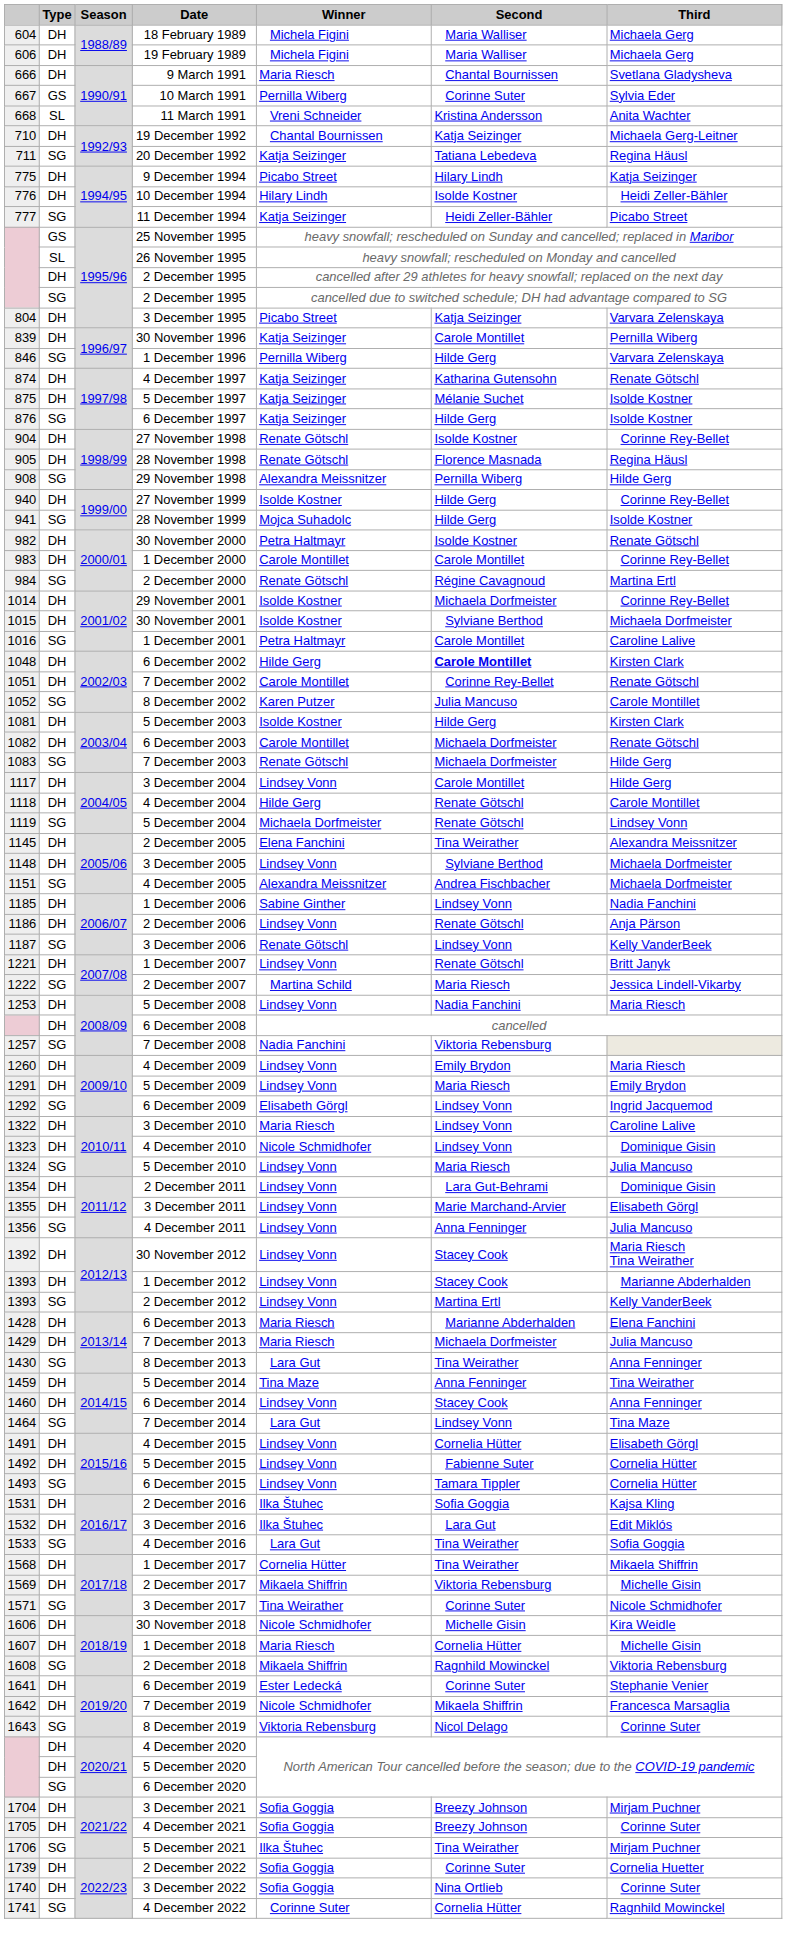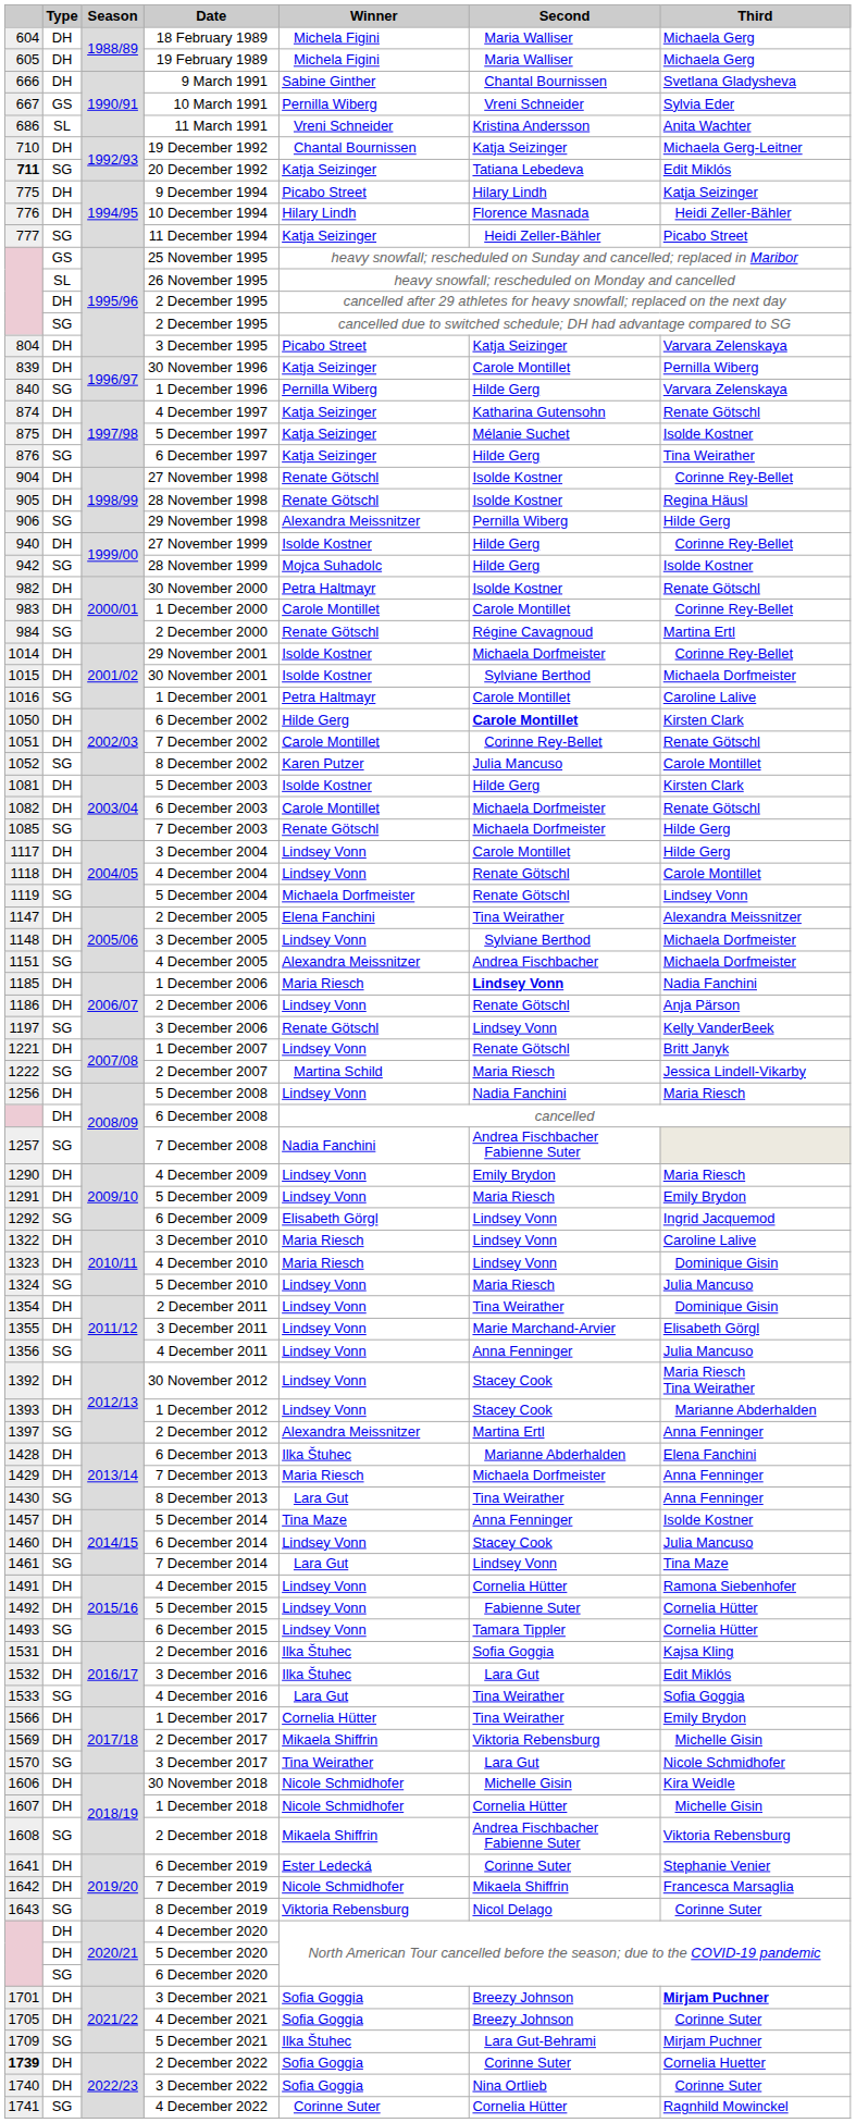19 February 1989 | column 1: 606 -> 605
9 March 1991 | Winner: Maria Riesch -> Sabine Ginther
10 March 1991 | Second: Corinne Suter -> Vreni Schneider
11 March 1991 | column 1: 668 -> 686
20 December 1992 | column 1: normal -> bold
20 December 1992 | Third: Regina Häusl -> Edit Miklós
10 December 1994 | Second: Isolde Kostner -> Florence Masnada
1 December 1996 | column 1: 846 -> 840
6 December 1997 | Third: Isolde Kostner -> Tina Weirather
28 November 1998 | Second: Florence Masnada -> Isolde Kostner
29 November 1998 | column 1: 908 -> 906
28 November 1999 | column 1: 941 -> 942
6 December 2002 | column 1: 1048 -> 1050
7 December 2003 | column 1: 1083 -> 1085
4 December 2004 | Winner: Hilde Gerg -> Lindsey Vonn
2 December 2005 | column 1: 1145 -> 1147
1 December 2006 | Winner: Sabine Ginther -> Maria Riesch
1 December 2006 | Second: normal -> bold
3 December 2006 | column 1: 1187 -> 1197
5 December 2008 | column 1: 1253 -> 1256
7 December 2008 | Second: Viktoria Rebensburg -> Andrea Fischbacher Fabienne Suter
4 December 2009 | column 1: 1260 -> 1290
4 December 2010 | Winner: Nicole Schmidhofer -> Maria Riesch
2 December 2011 | Second: Lara Gut-Behrami -> Tina Weirather
2 December 2012 | column 1: 1393 -> 1397
2 December 2012 | Winner: Lindsey Vonn -> Alexandra Meissnitzer
2 December 2012 | Third: Kelly VanderBeek -> Anna Fenninger
6 December 2013 | Winner: Maria Riesch -> Ilka Štuhec
7 December 2013 | Third: Julia Mancuso -> Anna Fenninger
5 December 2014 | column 1: 1459 -> 1457
5 December 2014 | Third: Tina Weirather -> Isolde Kostner
6 December 2014 | Third: Anna Fenninger -> Julia Mancuso
7 December 2014 | column 1: 1464 -> 1461
4 December 2015 | Third: Elisabeth Görgl -> Ramona Siebenhofer
1 December 2017 | column 1: 1568 -> 1566
1 December 2017 | Third: Mikaela Shiffrin -> Emily Brydon
3 December 2017 | column 1: 1571 -> 1570
3 December 2017 | Second: Corinne Suter -> Lara Gut
1 December 2018 | Winner: Maria Riesch -> Nicole Schmidhofer
2 December 2018 | Second: Ragnhild Mowinckel -> Andrea Fischbacher Fabienne Suter
3 December 2021 | column 1: 1704 -> 1701
3 December 2021 | Third: normal -> bold
5 December 2021 | column 1: 1706 -> 1709
5 December 2021 | Second: Tina Weirather -> Lara Gut-Behrami
2 December 2022 | column 1: normal -> bold
